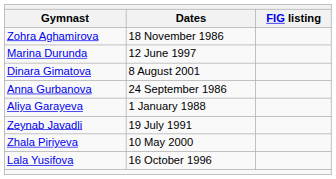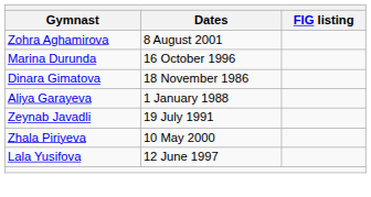Zohra Aghamirova | Dates: 18 November 1986 -> 8 August 2001
Marina Durunda | Dates: 12 June 1997 -> 16 October 1996
Dinara Gimatova | Dates: 8 August 2001 -> 18 November 1986
- row: Anna Gurbanova | 24 September 1986
Lala Yusifova | Dates: 16 October 1996 -> 12 June 1997
